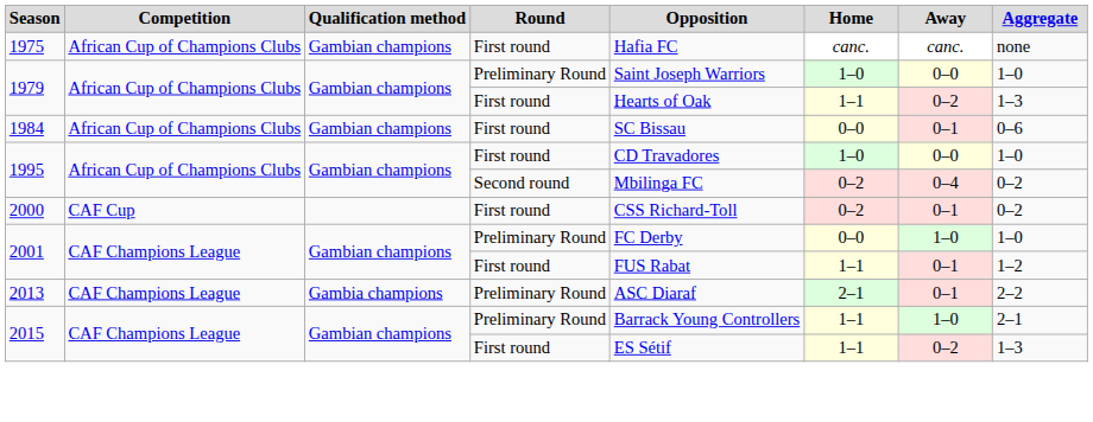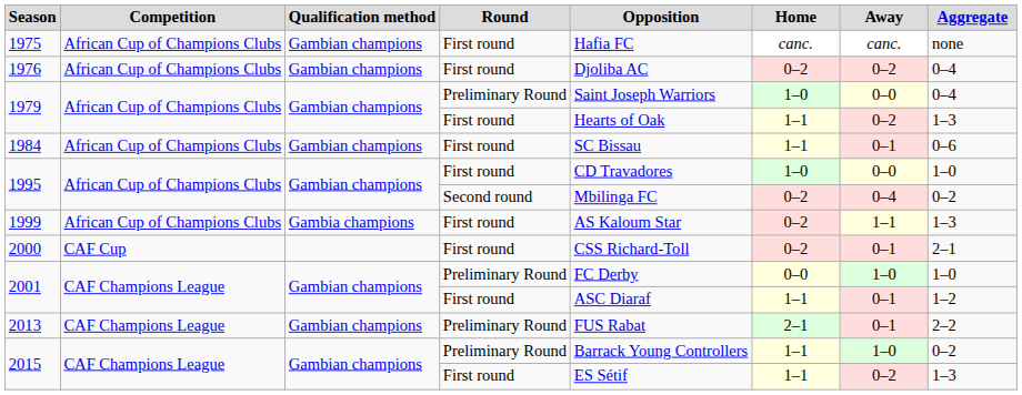+ row: 1976 | African Cup of Champions Clubs | Gambian champions | First round | Djoliba AC | 0–2 | 0–2 | 0–4
1979 / Preliminary Round | Aggregate: 1–0 -> 0–4
1984 | Home: 0–0 -> 1–1
+ row: 1999 | African Cup of Champions Clubs | Gambia champions | First round | AS Kaloum Star | 0–2 | 1–1 | 1–3
2000 | Aggregate: 0–2 -> 2–1
2001 / First round | Opposition: FUS Rabat -> ASC Diaraf
2013 | Qualification method: Gambia champions -> Gambian champions
2013 | Opposition: ASC Diaraf -> FUS Rabat
2015 / Preliminary Round | Aggregate: 2–1 -> 0–2
